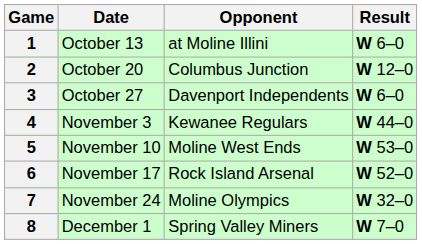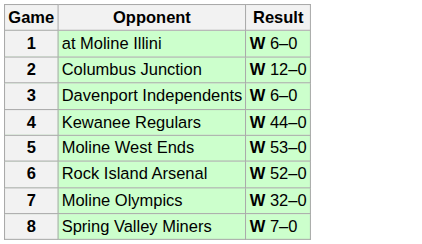- column: Date | October 13 | October 20 | October 27 | November 3 | November 10 | November 17 | November 24 | December 1
